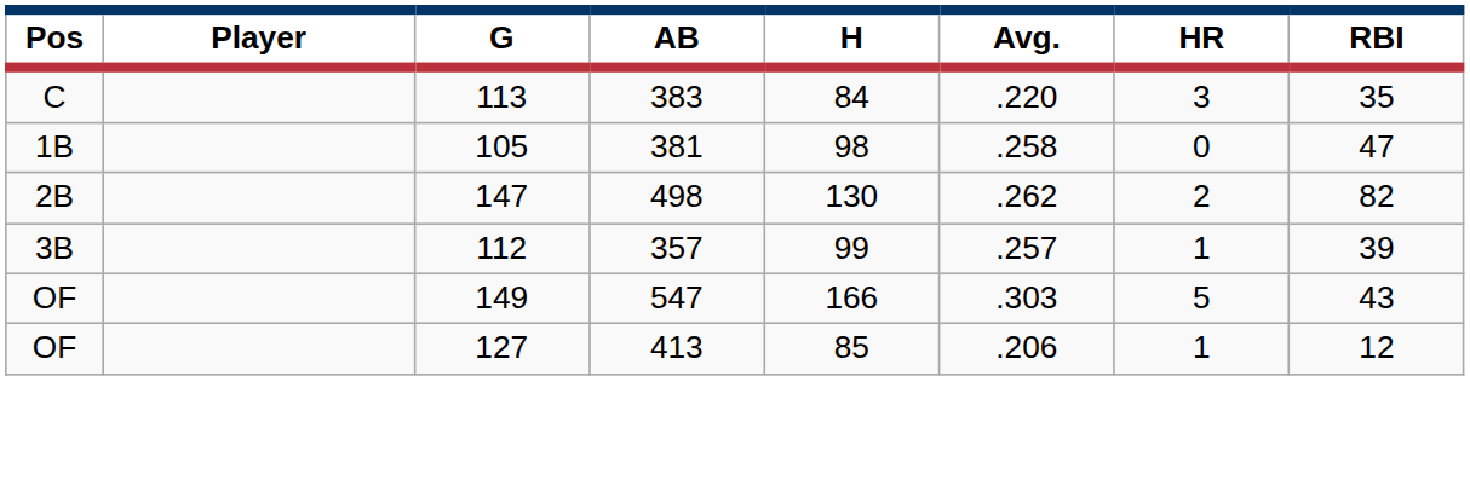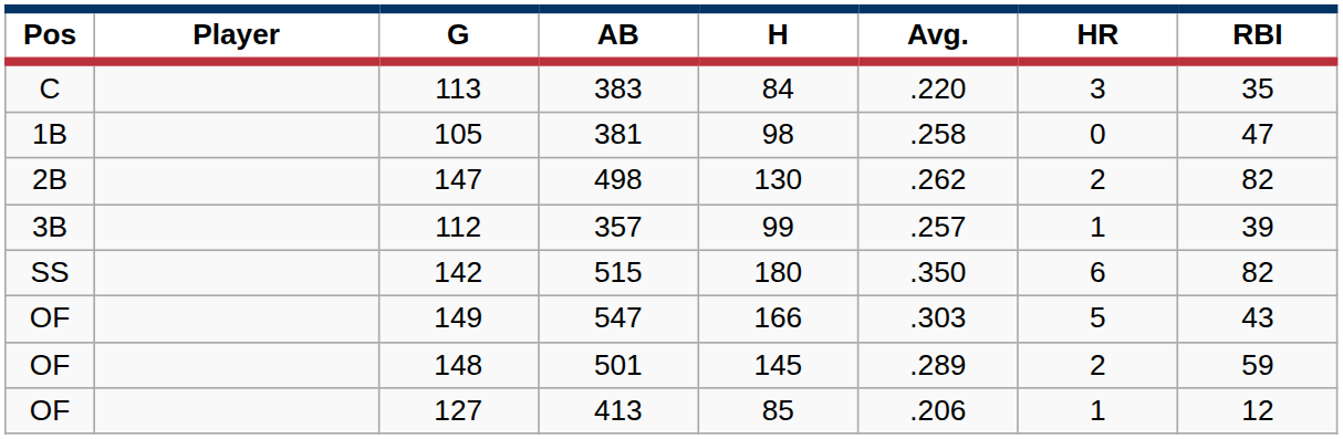+ row: SS | 142 | 515 | 180 | .350 | 6 | 82
+ row: OF | 148 | 501 | 145 | .289 | 2 | 59
